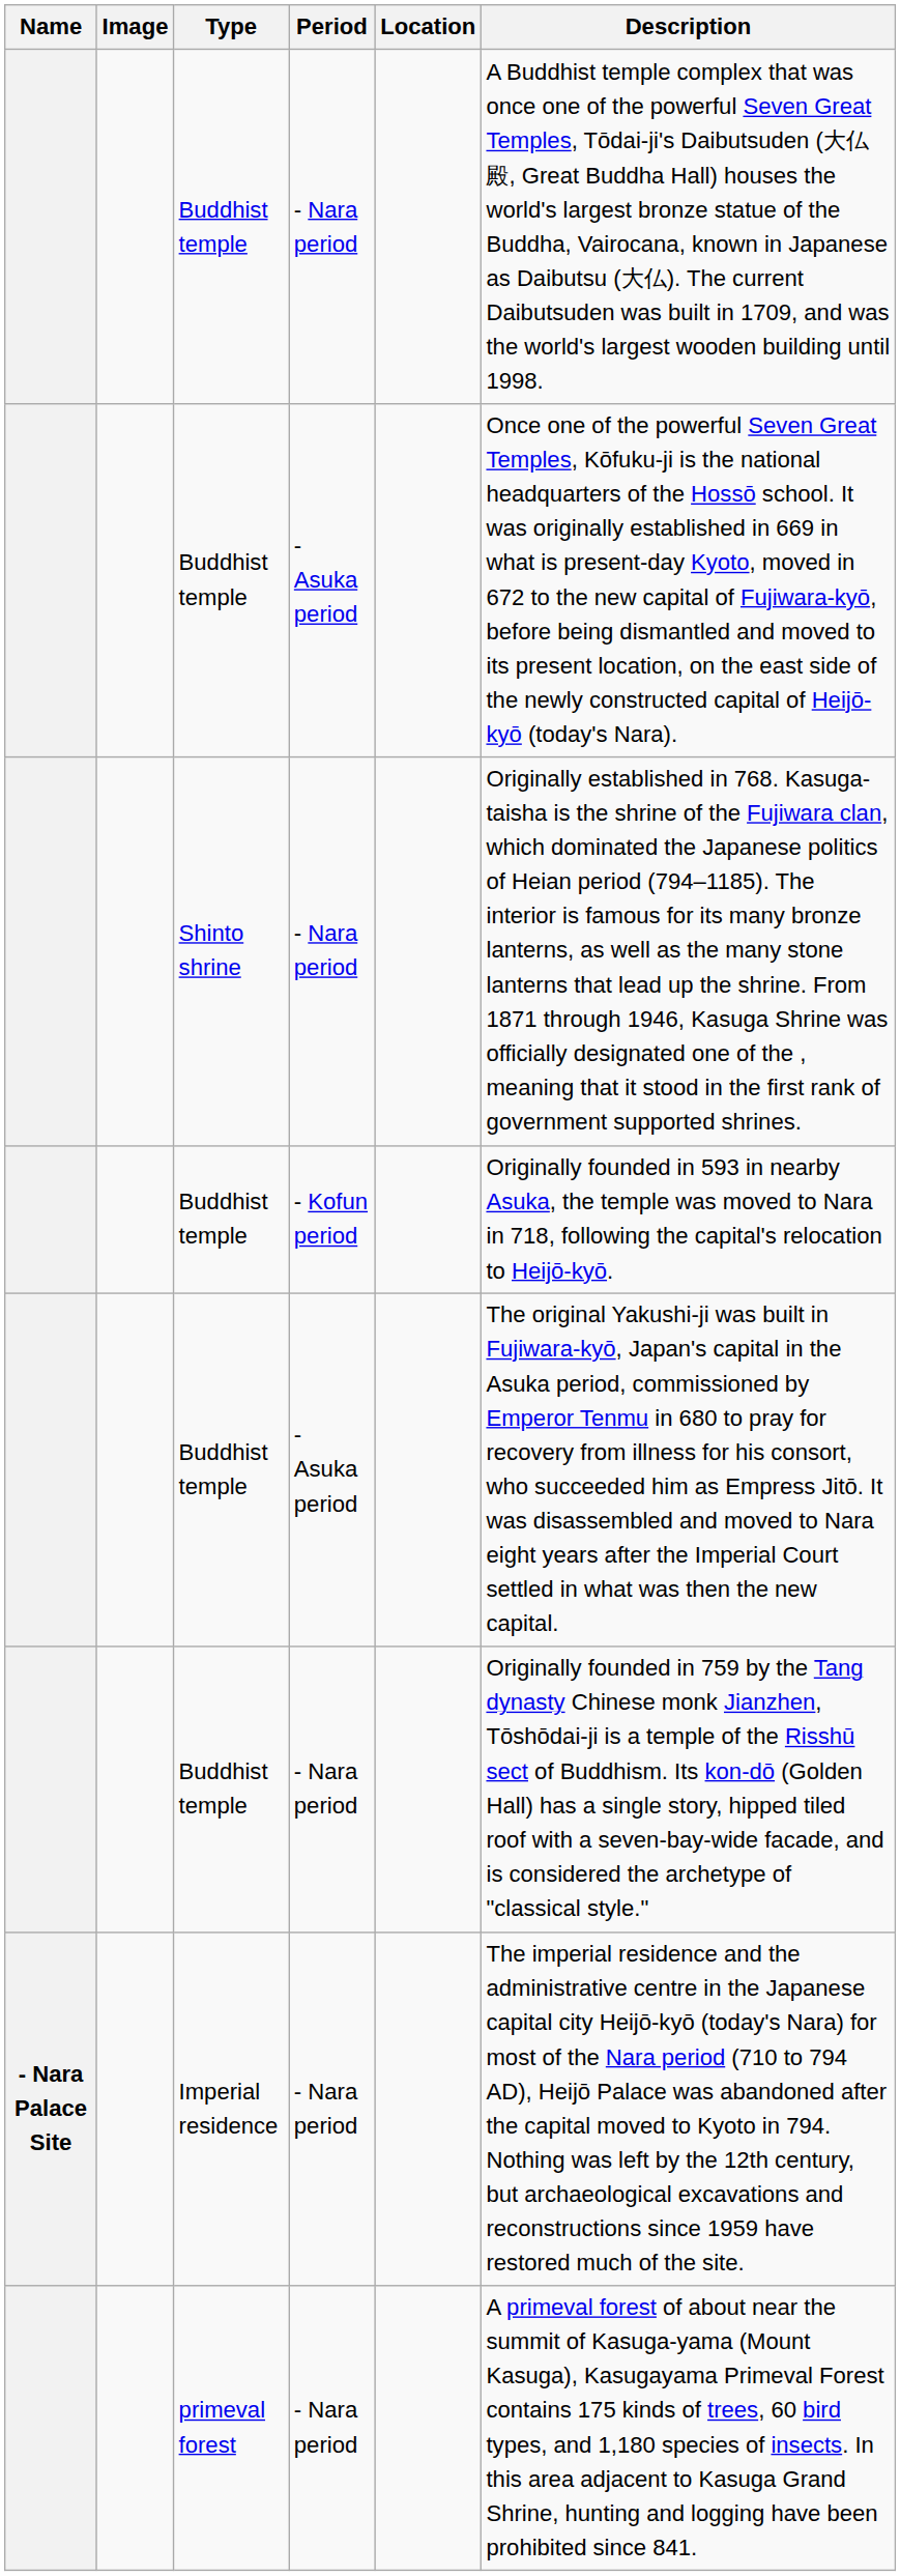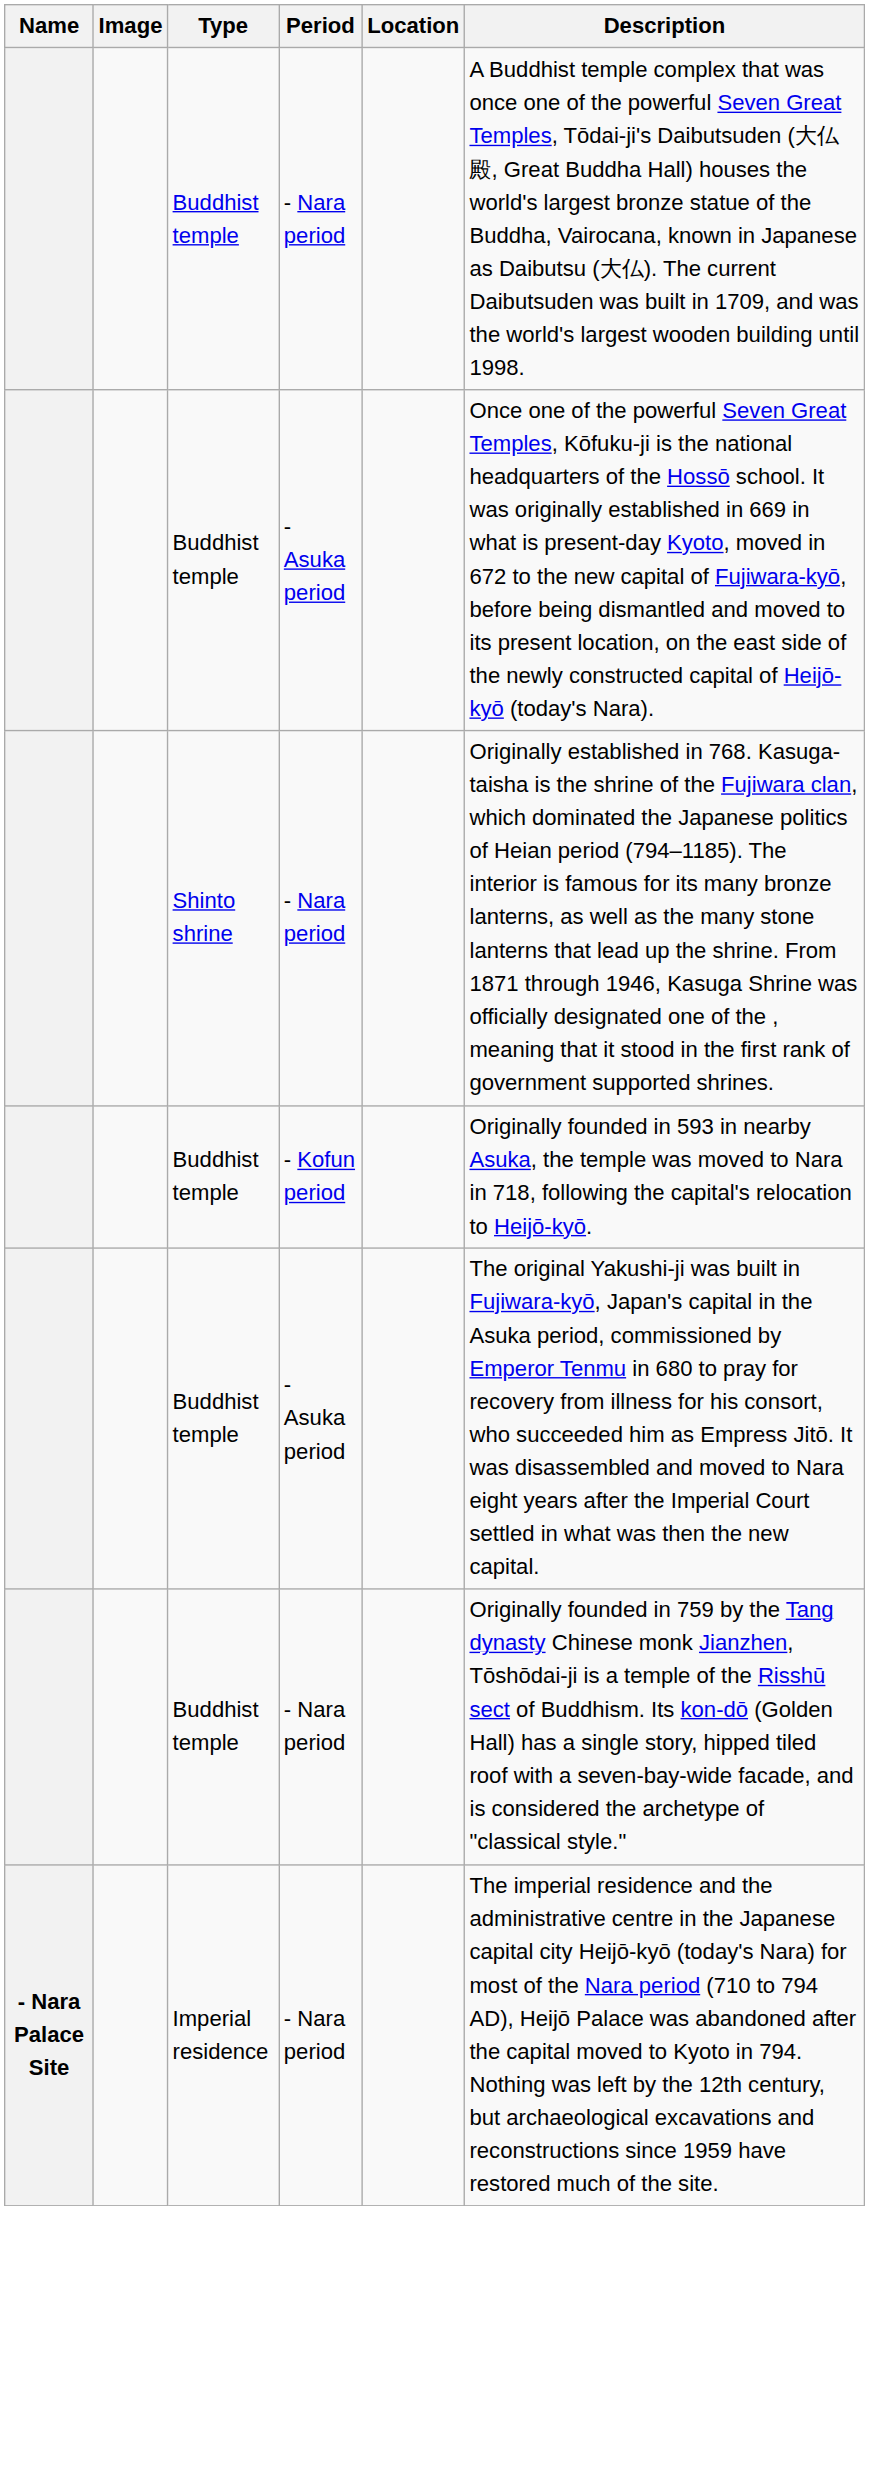- row: primeval forest | - Nara period | A primeval forest of about near the summit of Kasuga-yama (Mount Kasuga), Kasugayama Primeval Forest contains 175 kinds of trees, 60 bird types, and 1,180 species of insects. In this area adjacent to Kasuga Grand Shrine, hunting and logging have been prohibited since 841.
